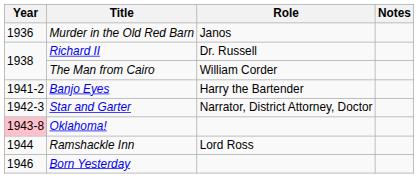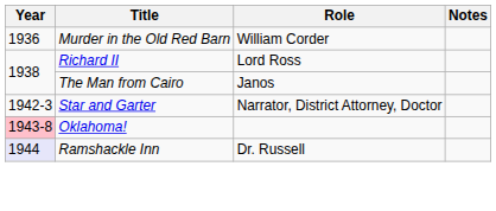Murder in the Old Red Barn | Role: Janos -> William Corder
Richard II | Role: Dr. Russell -> Lord Ross
The Man from Cairo | Role: William Corder -> Janos
- row: 1941-2 | Banjo Eyes | Harry the Bartender
Ramshackle Inn | Year: no background -> lavender background
Ramshackle Inn | Role: Lord Ross -> Dr. Russell
- row: 1946 | Born Yesterday
